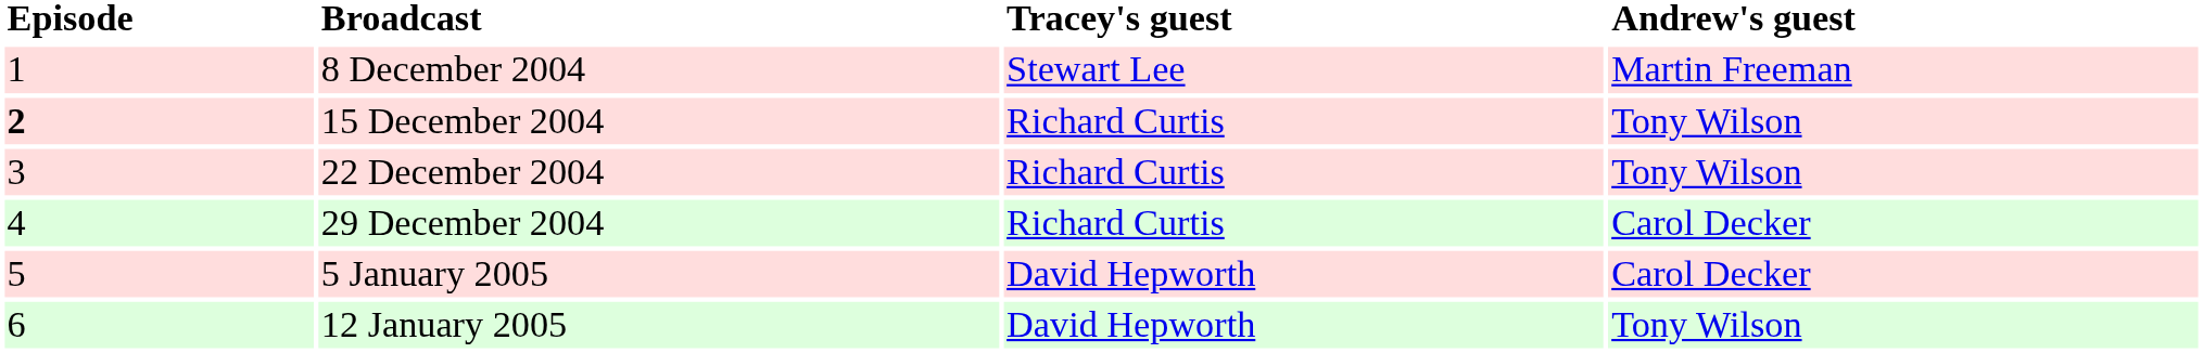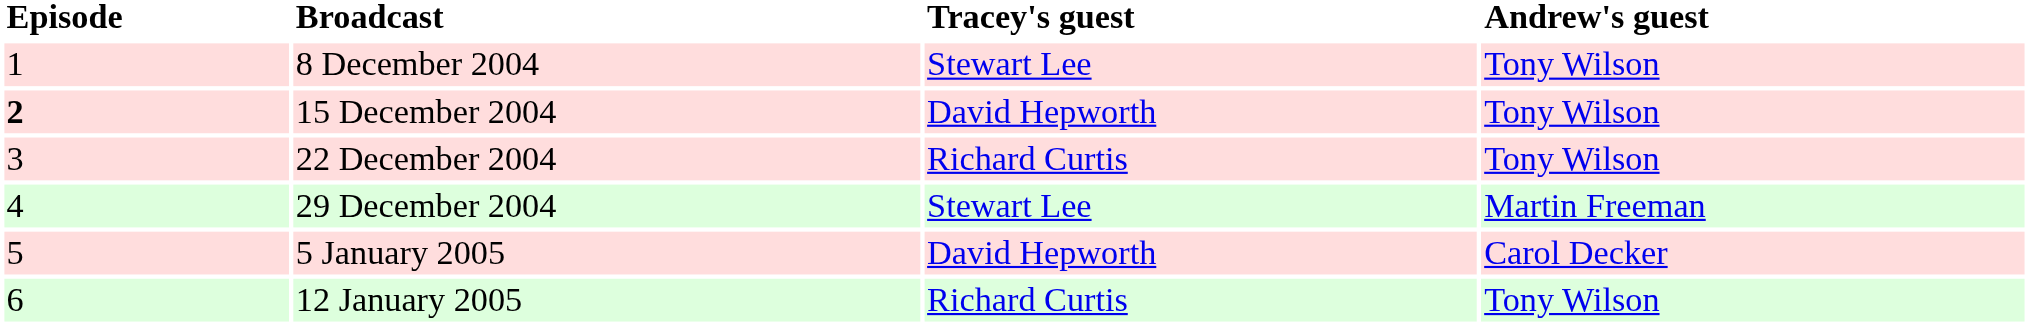8 December 2004 | Andrew's guest: Martin Freeman -> Tony Wilson
15 December 2004 | Tracey's guest: Richard Curtis -> David Hepworth
29 December 2004 | Tracey's guest: Richard Curtis -> Stewart Lee
29 December 2004 | Andrew's guest: Carol Decker -> Martin Freeman
12 January 2005 | Tracey's guest: David Hepworth -> Richard Curtis
